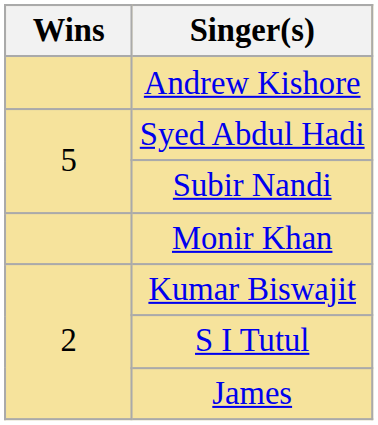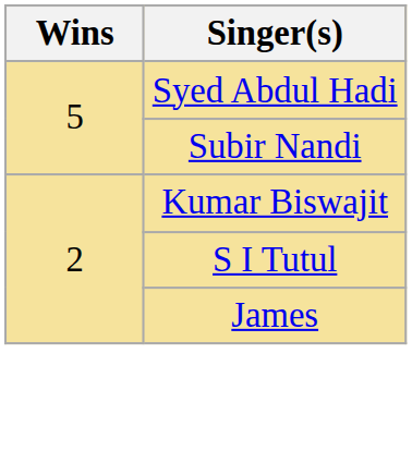- row: Andrew Kishore
- row: Monir Khan
